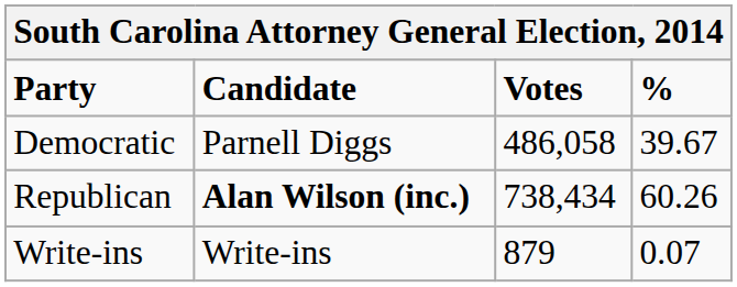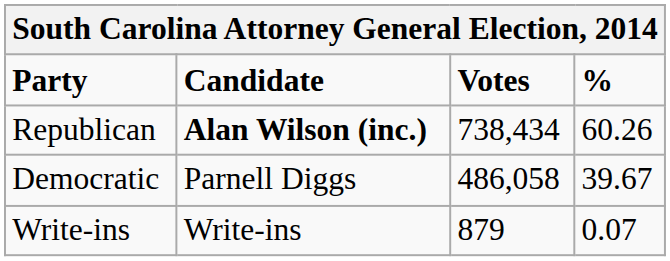rows swapped: Republican <-> Democratic
